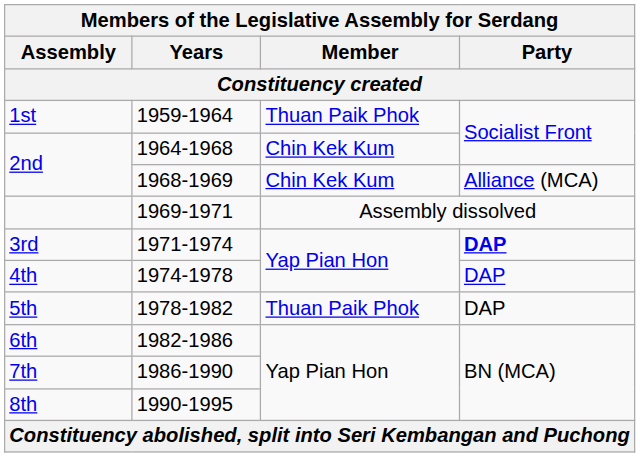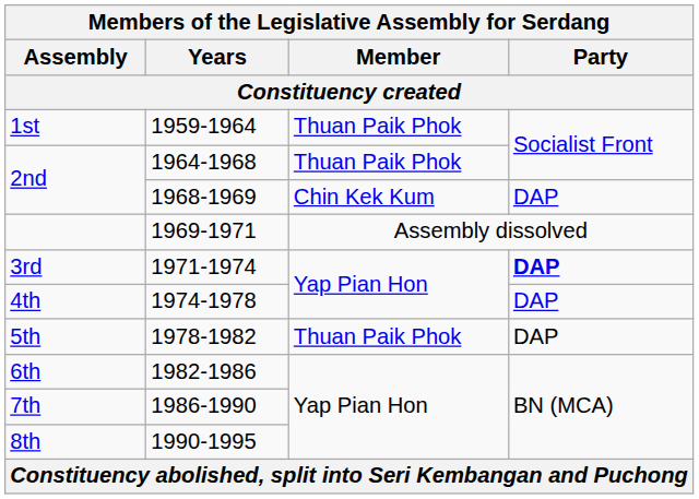2nd / 1964-1968 | Member: Chin Kek Kum -> Thuan Paik Phok
2nd / 1968-1969 | Party: Alliance (MCA) -> DAP
